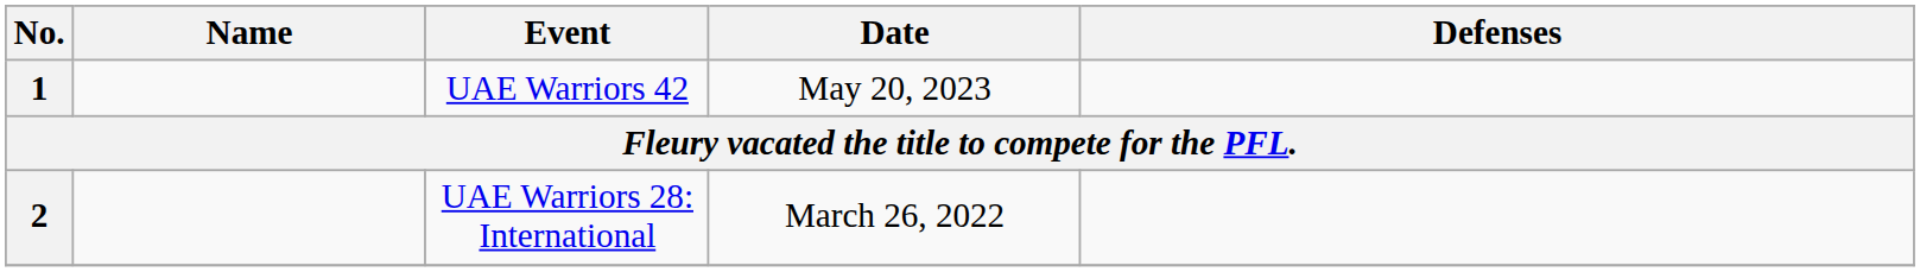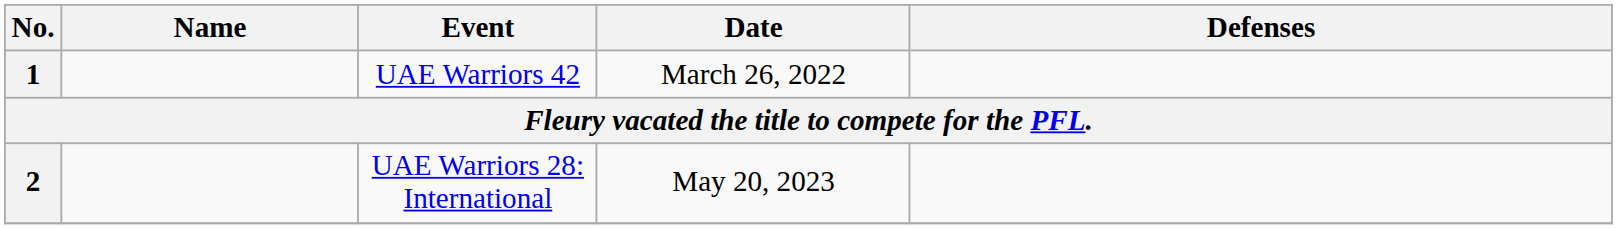1 | Date: May 20, 2023 -> March 26, 2022
2 | Date: March 26, 2022 -> May 20, 2023
